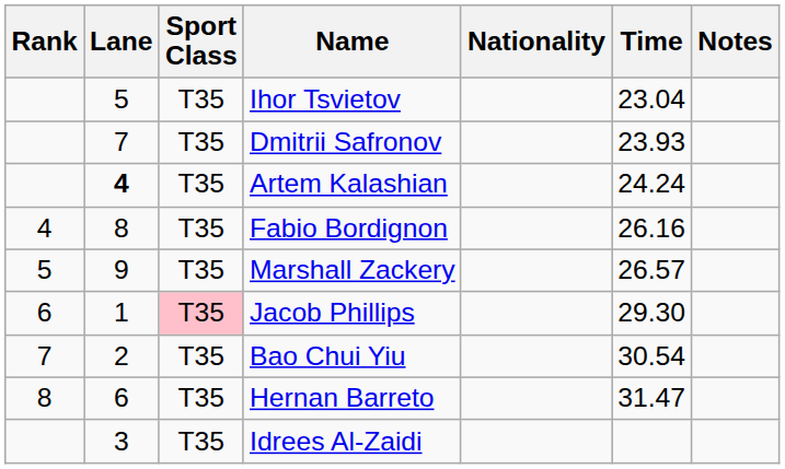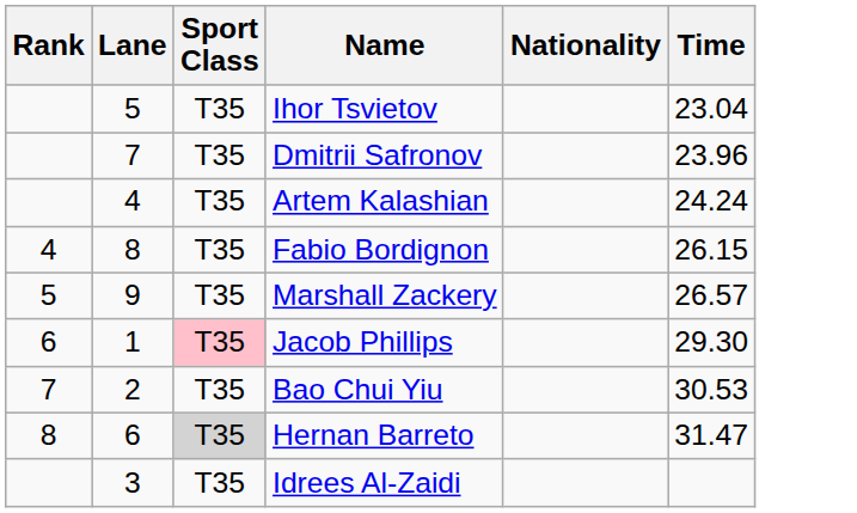- column: Notes
Dmitrii Safronov | Time: 23.93 -> 23.96
Artem Kalashian | Lane: bold -> normal
Fabio Bordignon | Time: 26.16 -> 26.15
Bao Chui Yiu | Time: 30.54 -> 30.53
Hernan Barreto | Sport Class: no background -> lightgrey background
